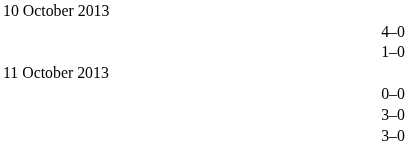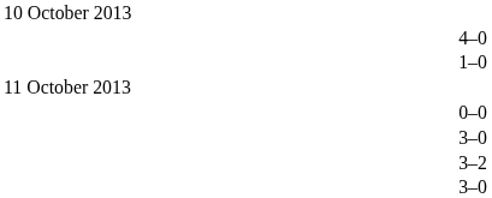+ row: 3–2
